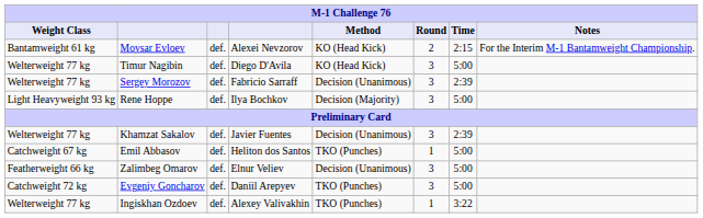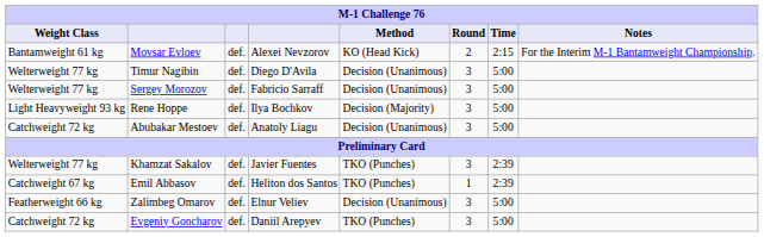Timur Nagibin | Method: KO (Head Kick) -> Decision (Unanimous)
Sergey Morozov | Time: 2:39 -> 5:00
+ row: Catchweight 72 kg | Abubakar Mestoev | def. | Anatoly Liagu | Decision (Unanimous) | 3 | 5:00
Khamzat Sakalov | Method: Decision (Unanimous) -> TKO (Punches)
Emil Abbasov | Time: 5:00 -> 2:39
- row: Welterweight 77 kg | Ingiskhan Ozdoev | def. | Alexey Valivakhin | TKO (Punches) | 1 | 3:22
